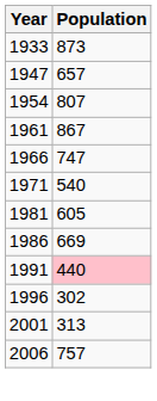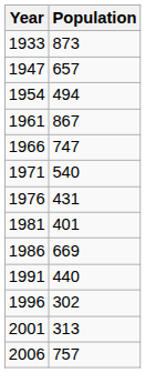1954 | Population: 807 -> 494
+ row: 1976 | 431
1981 | Population: 605 -> 401
1991 | Population: pink background -> no background
